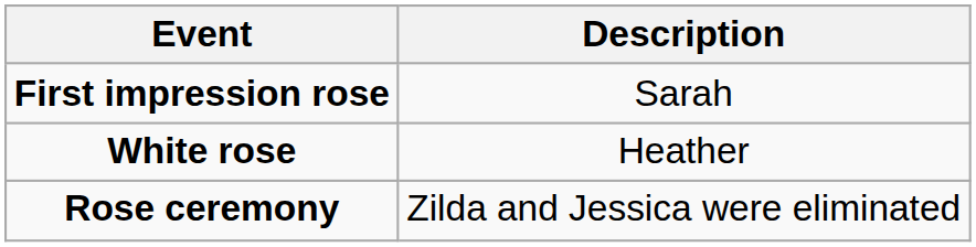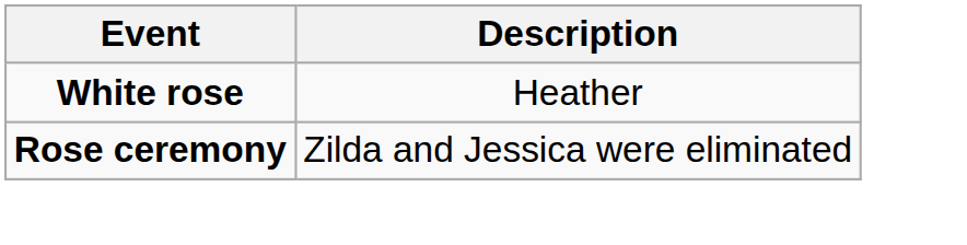- row: First impression rose | Sarah
